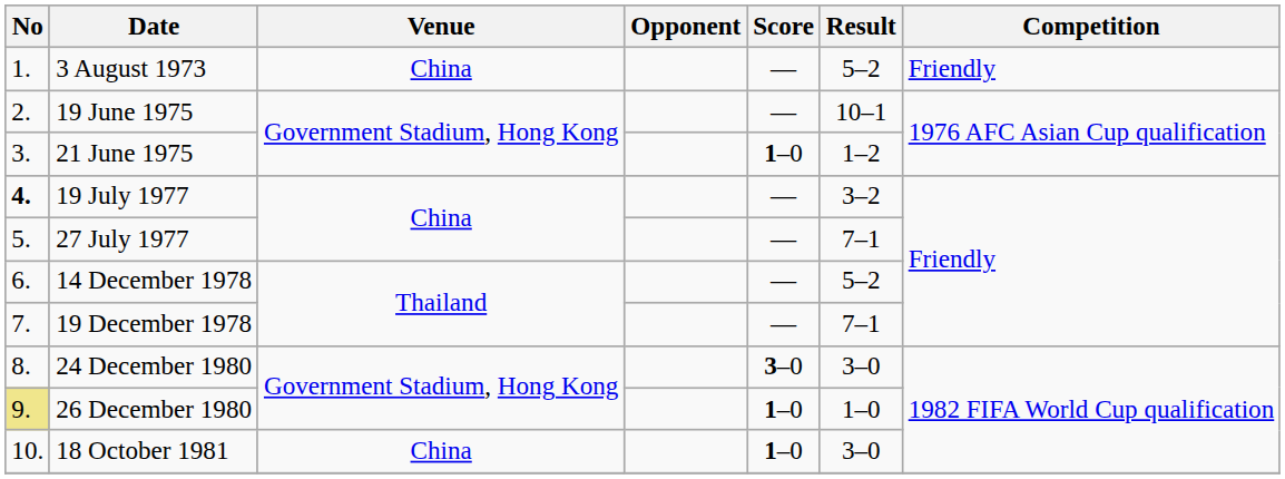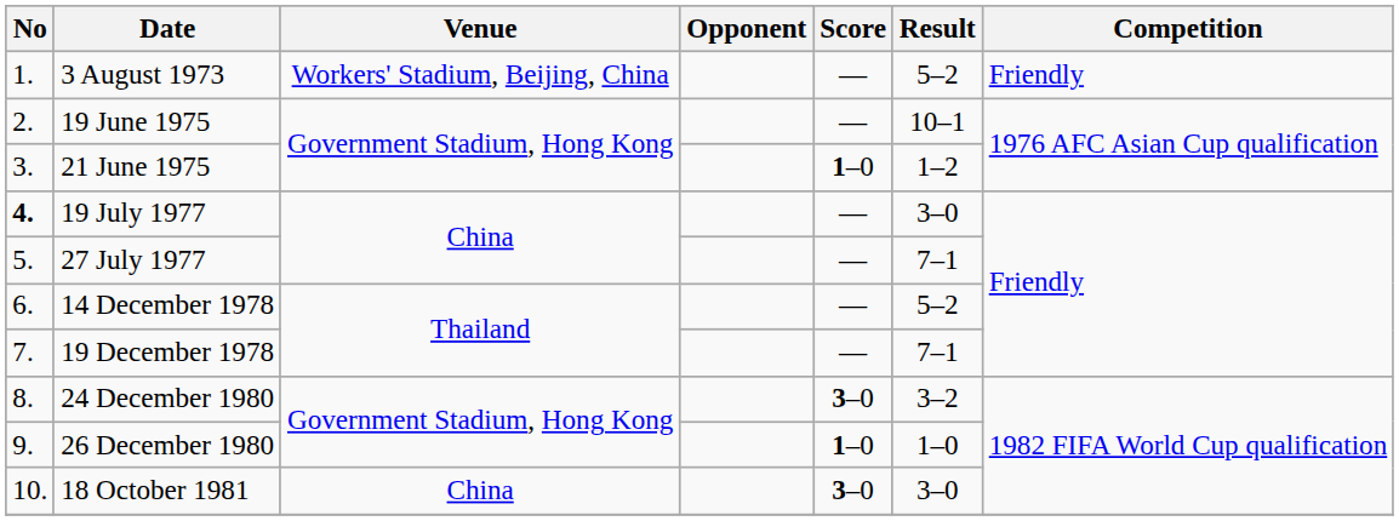3 August 1973 | Venue: China -> Workers' Stadium, Beijing, China
19 July 1977 | Result: 3–2 -> 3–0
24 December 1980 | Result: 3–0 -> 3–2
26 December 1980 | No: khaki background -> no background
18 October 1981 | Score: 1–0 -> 3–0
